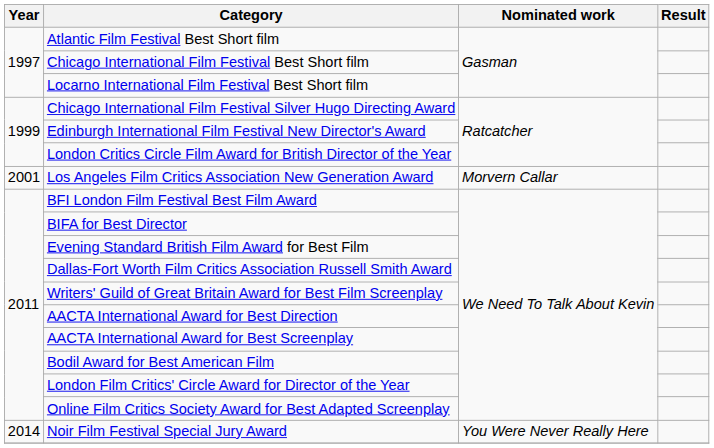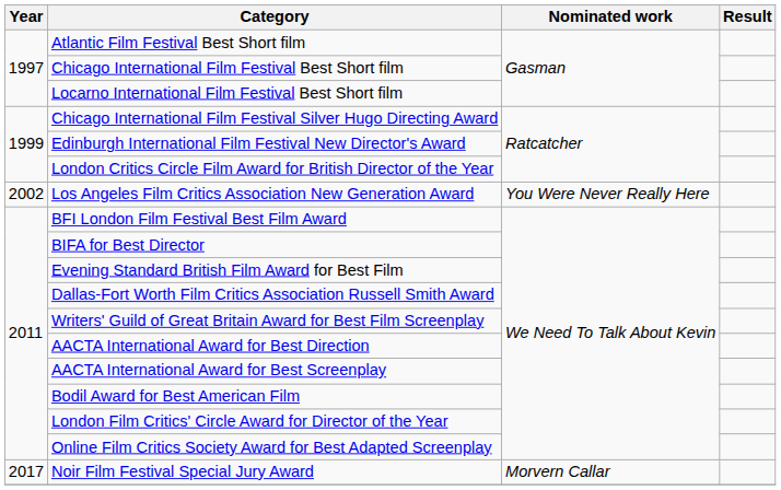Los Angeles Film Critics Association New Generation Award | Year: 2001 -> 2002
Los Angeles Film Critics Association New Generation Award | Nominated work: Morvern Callar -> You Were Never Really Here
Noir Film Festival Special Jury Award | Year: 2014 -> 2017
Noir Film Festival Special Jury Award | Nominated work: You Were Never Really Here -> Morvern Callar
